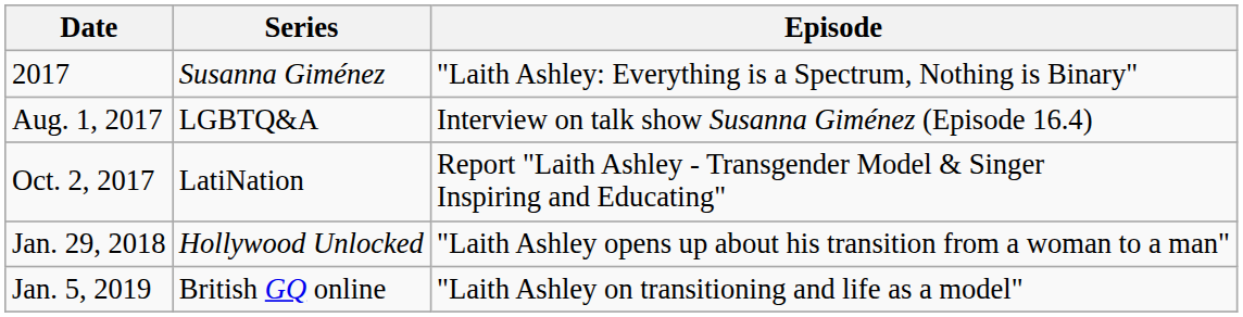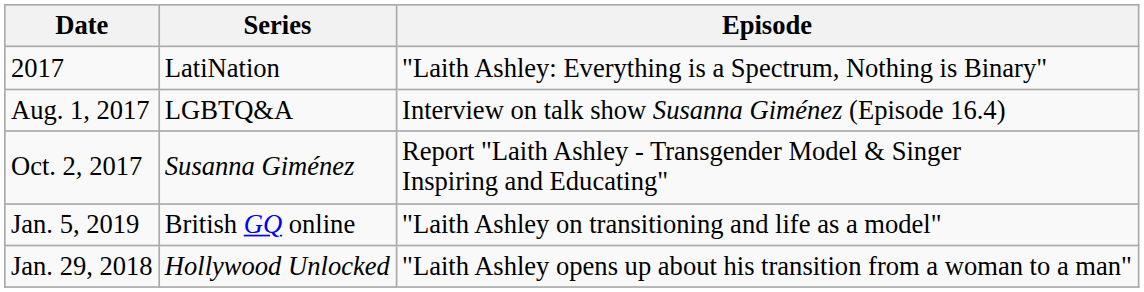2017 | Series: Susanna Giménez -> LatiNation
Oct. 2, 2017 | Series: LatiNation -> Susanna Giménez
rows swapped: Jan. 5, 2019 <-> Jan. 29, 2018
